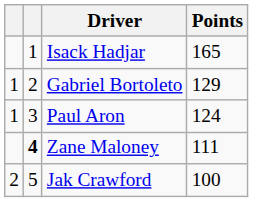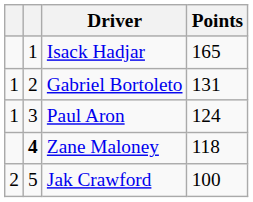Gabriel Bortoleto | Points: 129 -> 131
Zane Maloney | Points: 111 -> 118
